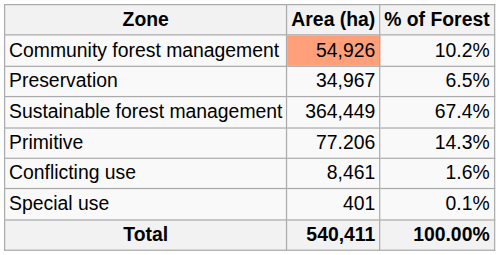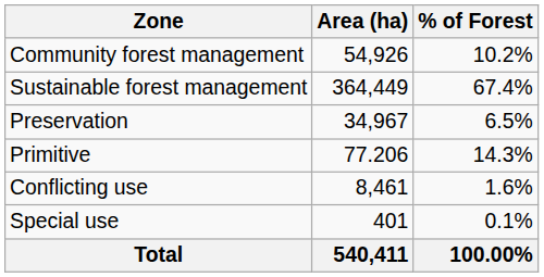Community forest management | Area (ha): lightsalmon background -> no background
rows swapped: Sustainable forest management <-> Preservation
